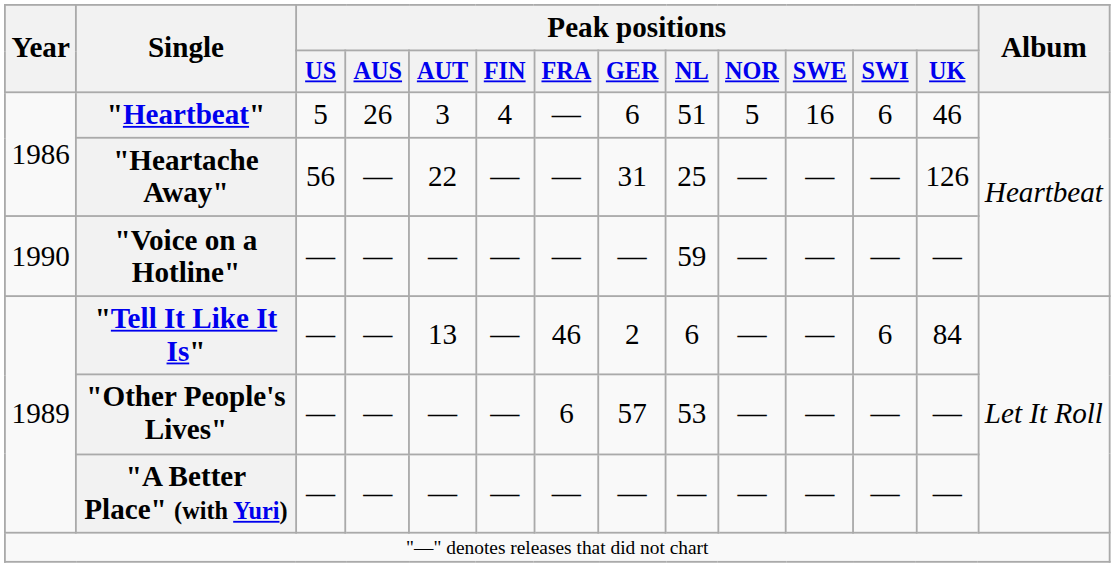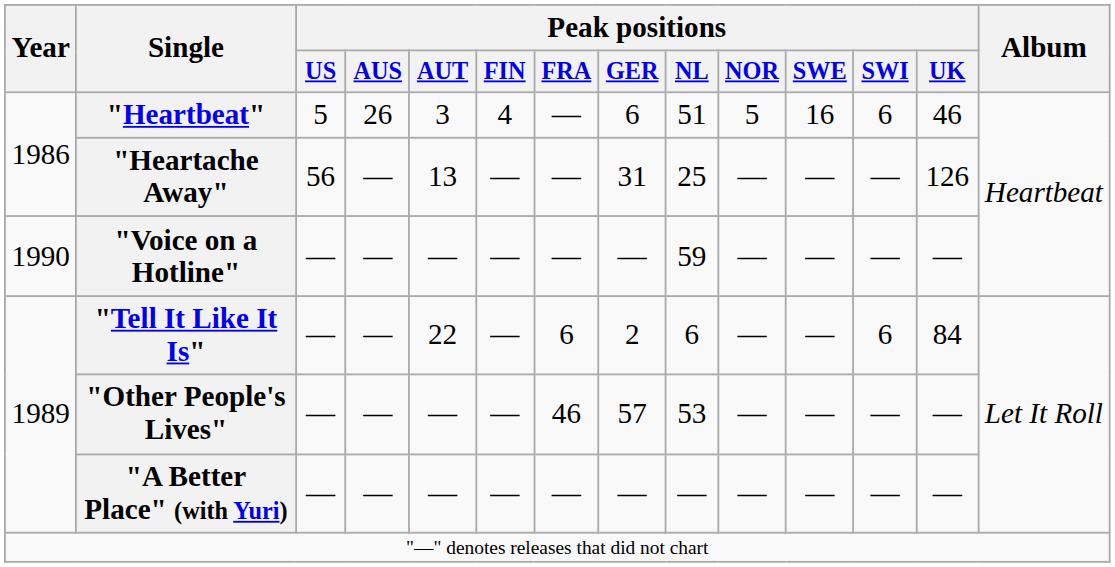"Heartache Away" | Peak positions / AUT: 22 -> 13
"Tell It Like It Is" | Peak positions / AUT: 13 -> 22
"Tell It Like It Is" | Peak positions / FRA: 46 -> 6
"Other People's Lives" | Peak positions / FRA: 6 -> 46
